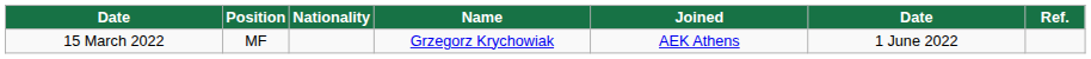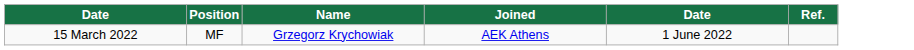- column: Nationality
